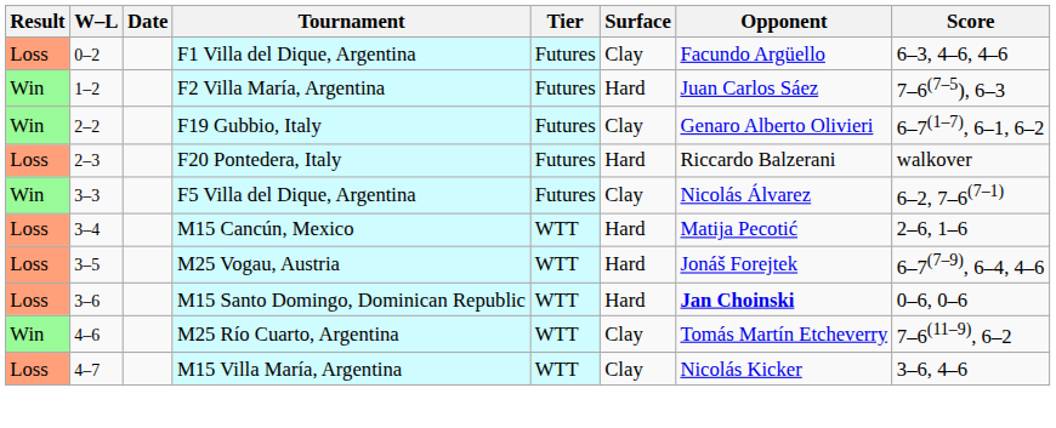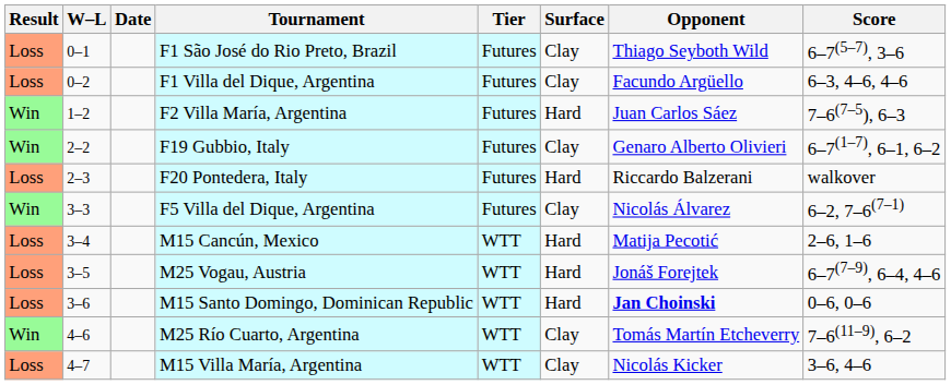+ row: Loss | 0–1 | F1 São José do Rio Preto, Brazil | Futures | Clay | Thiago Seyboth Wild | 6–7(5–7), 3–6
